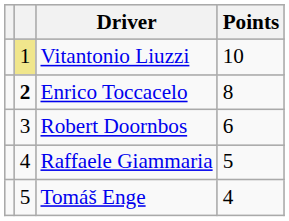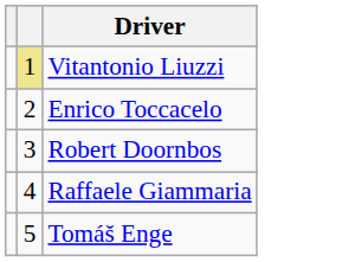- column: Points | 10 | 8 | 6 | 5 | 4
Enrico Toccacelo | column 2: bold -> normal
